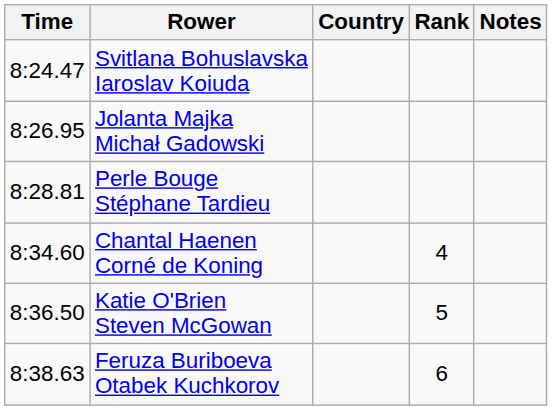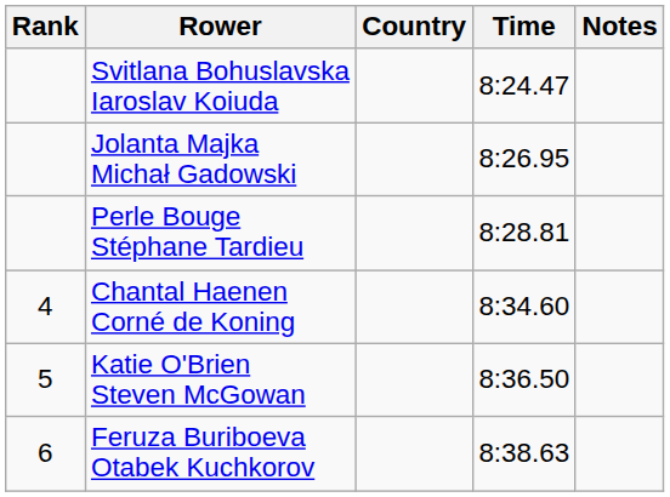columns swapped: Rank <-> Time
